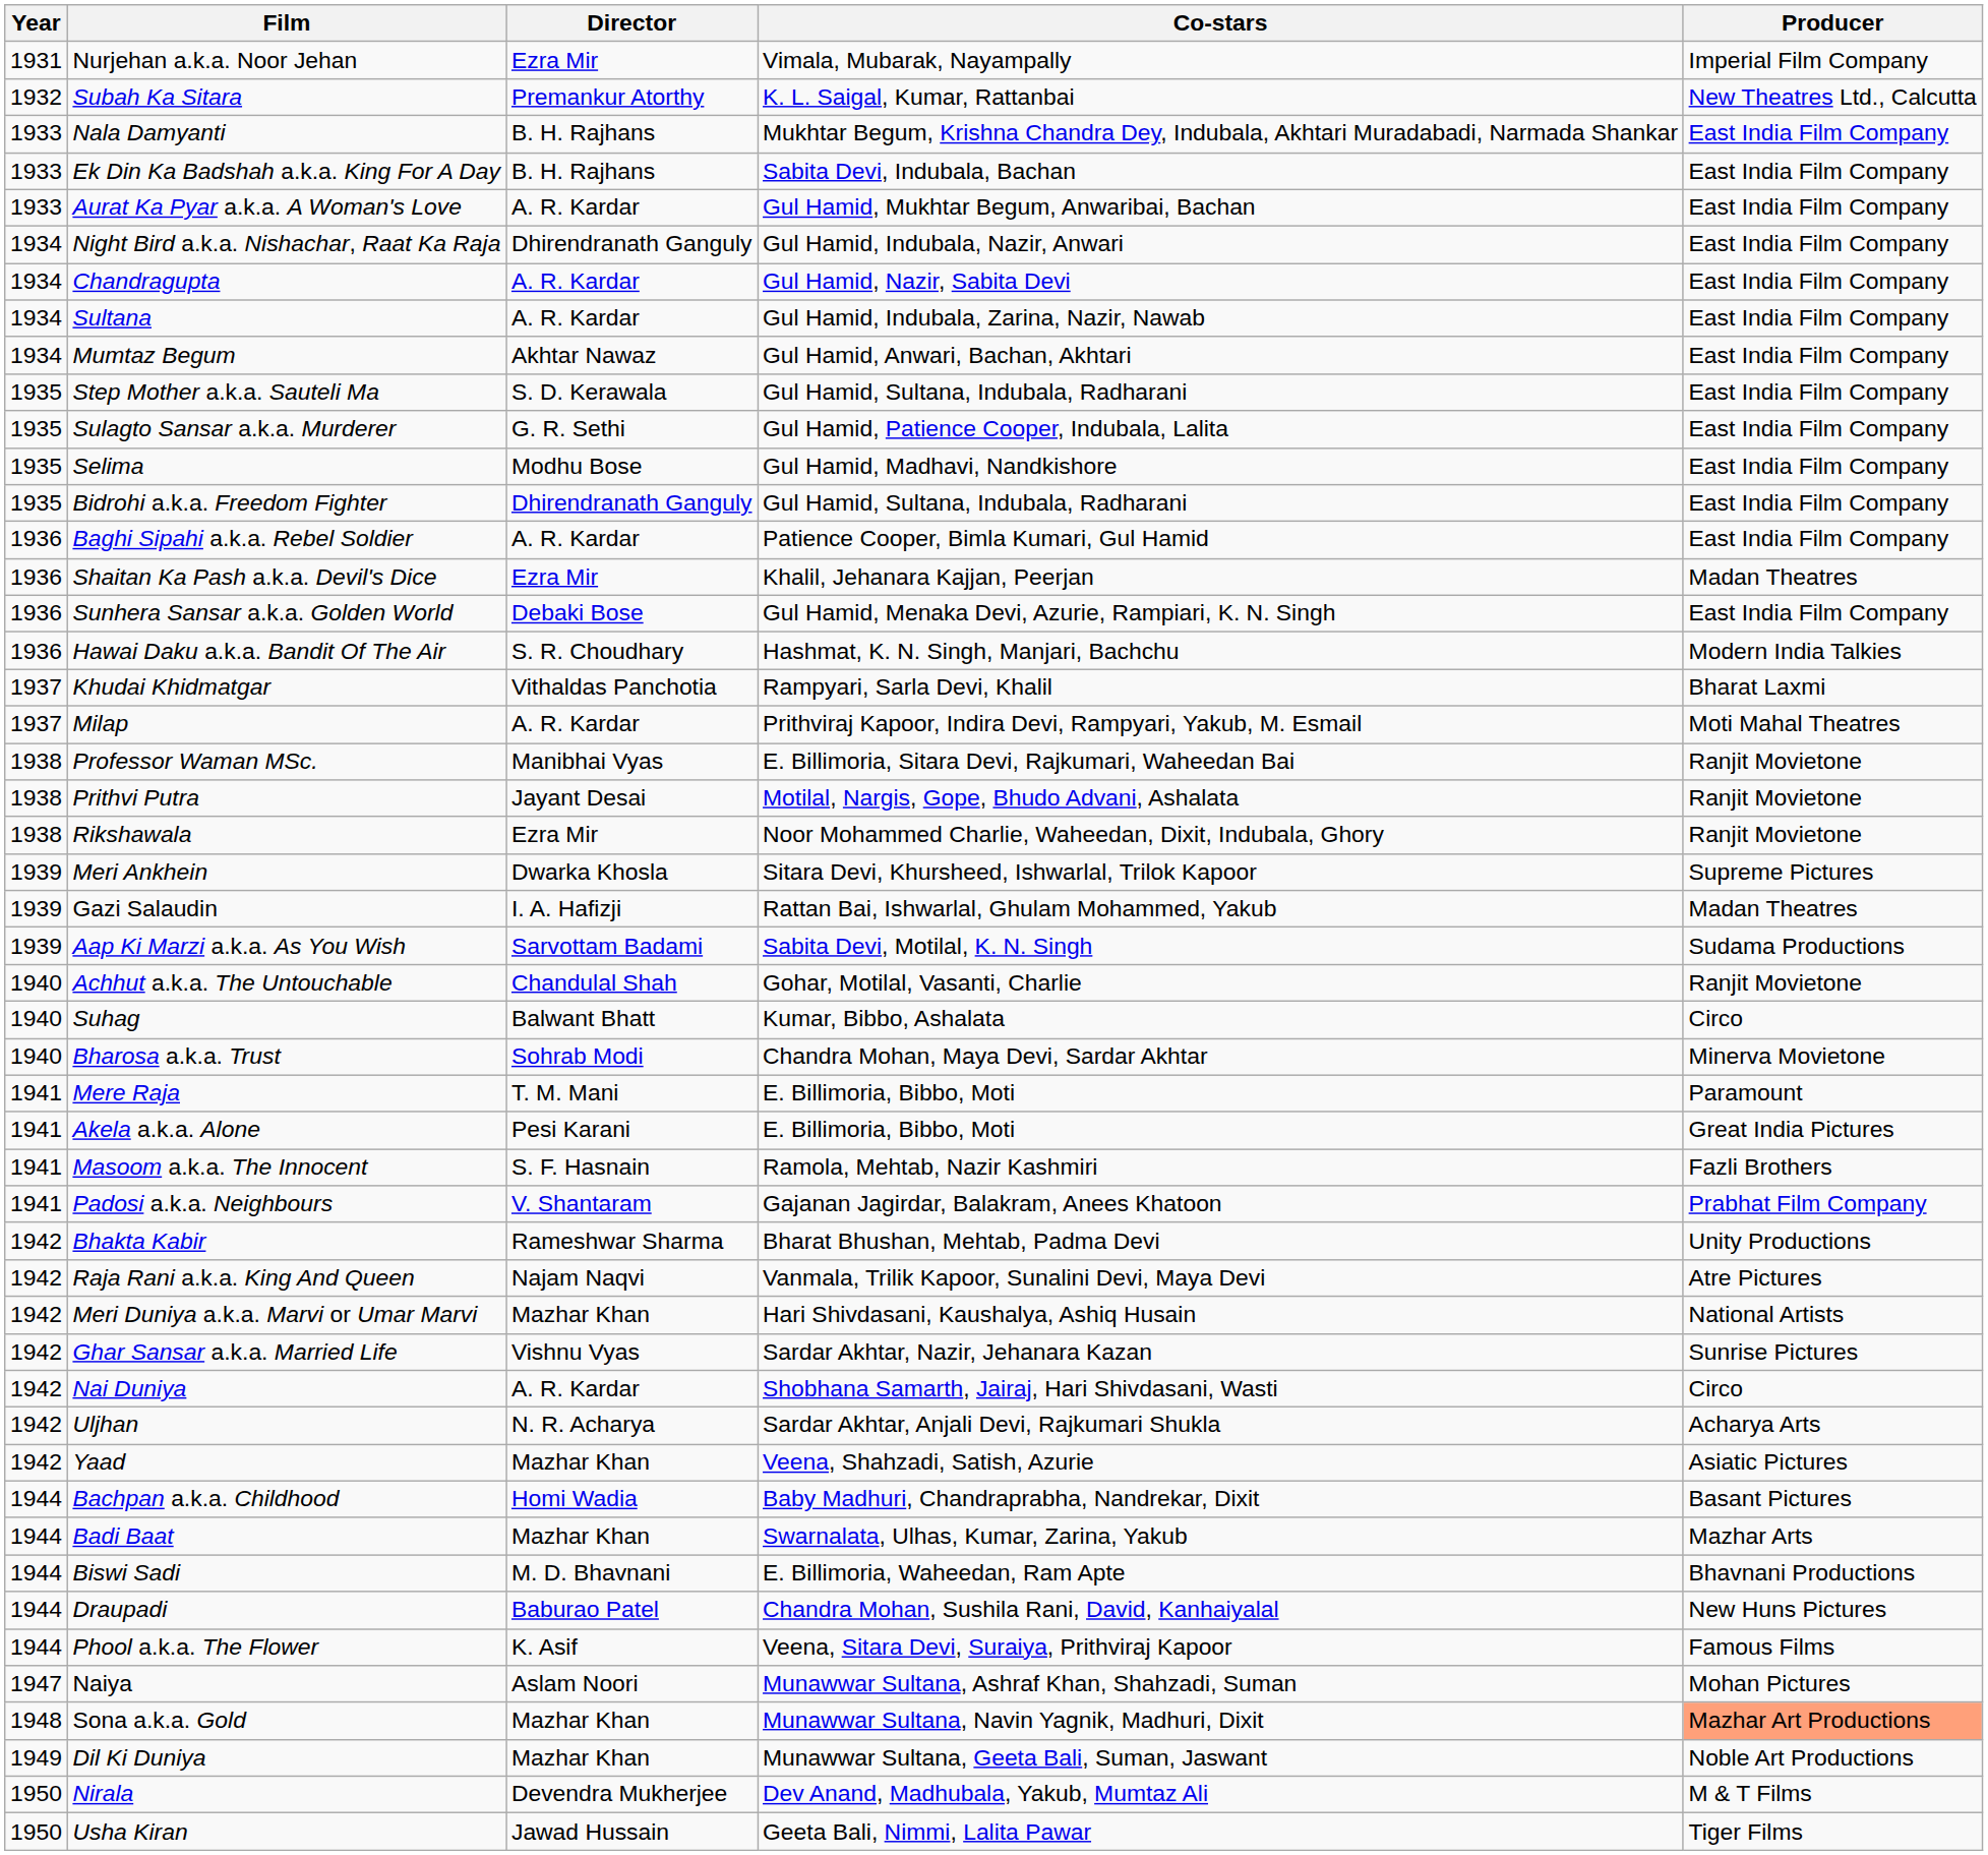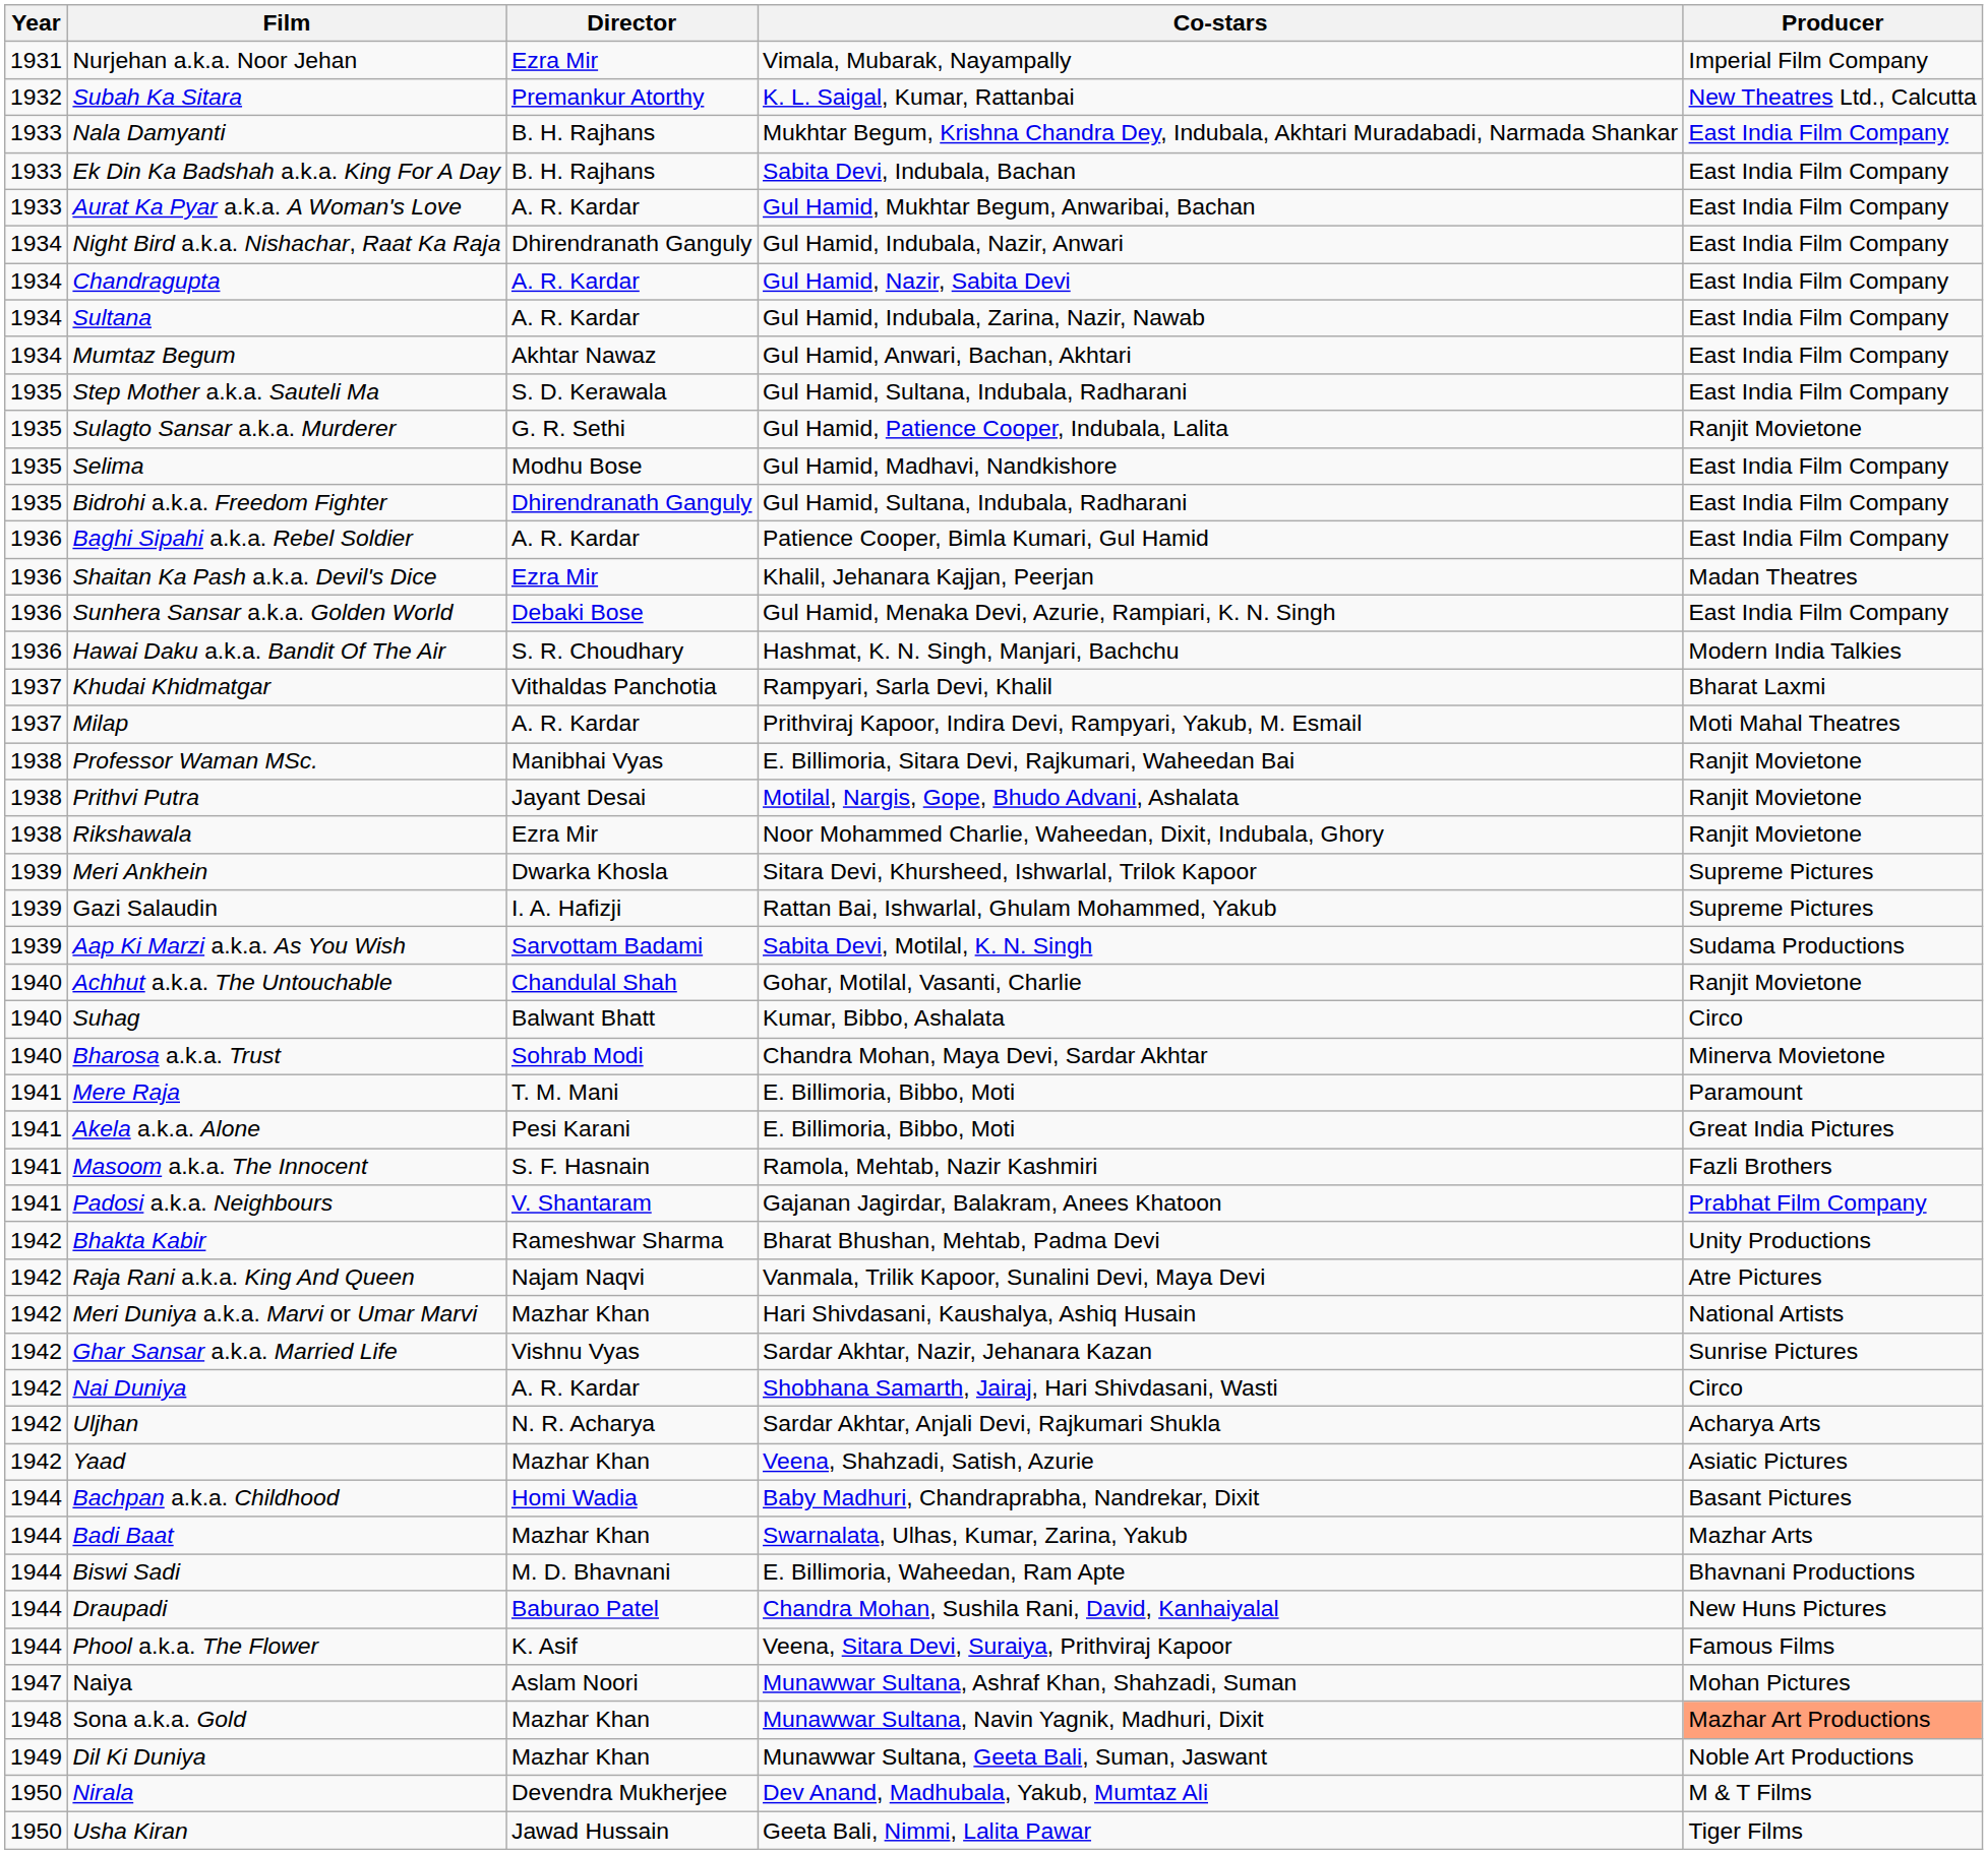Sulagto Sansar a.k.a. Murderer | Producer: East India Film Company -> Ranjit Movietone
Gazi Salaudin | Producer: Madan Theatres -> Supreme Pictures
